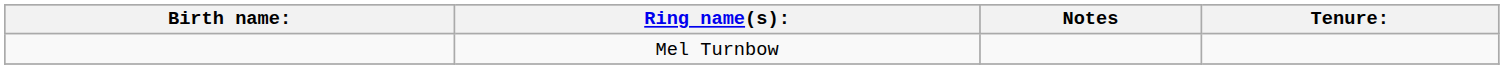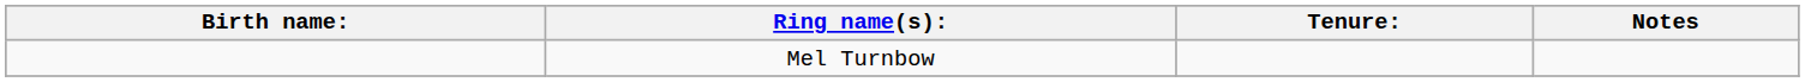columns swapped: Tenure: <-> Notes
